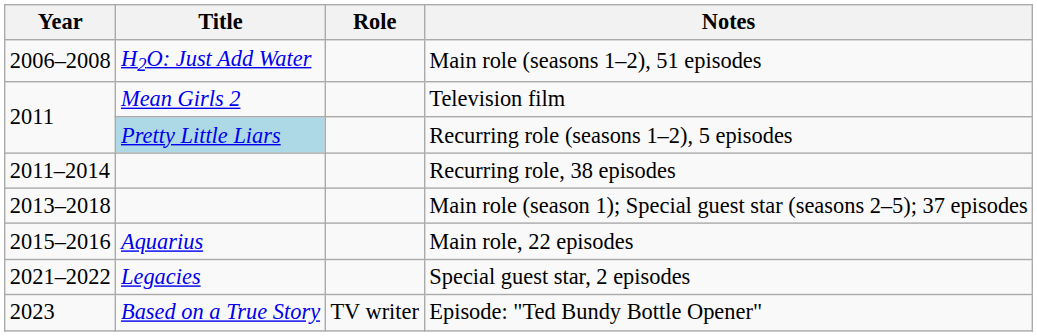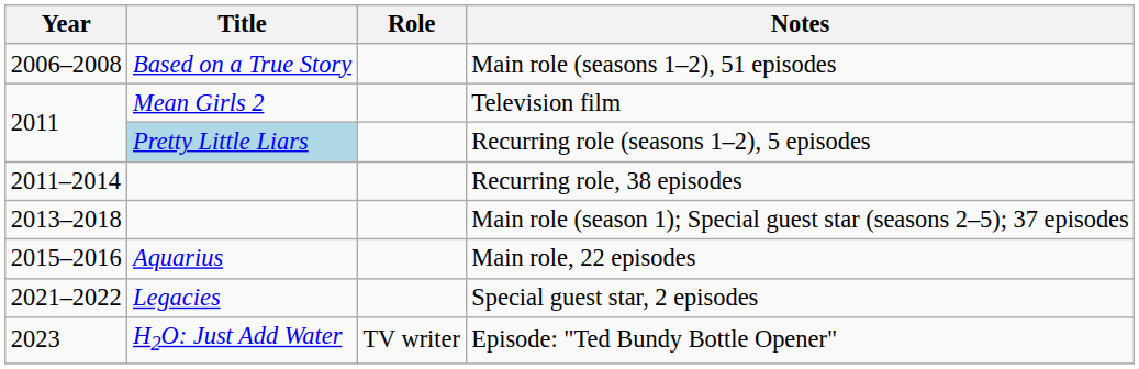Main role (seasons 1–2), 51 episodes | Title: H2O: Just Add Water -> Based on a True Story
Episode: "Ted Bundy Bottle Opener" | Title: Based on a True Story -> H2O: Just Add Water
